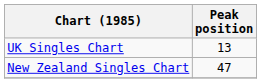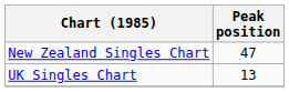rows swapped: New Zealand Singles Chart <-> UK Singles Chart
